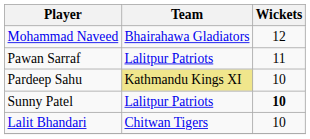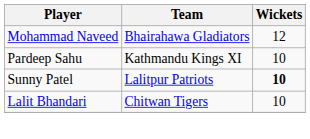- row: Pawan Sarraf | Lalitpur Patriots | 11
Pardeep Sahu | Team: khaki background -> no background
